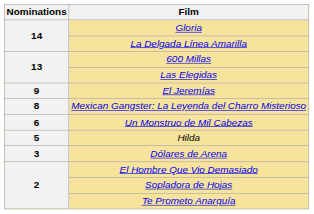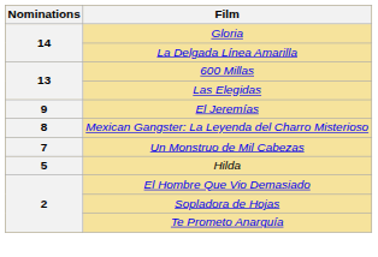Un Monstruo de Mil Cabezas | Nominations: 6 -> 7
- row: 3 | Dólares de Arena
